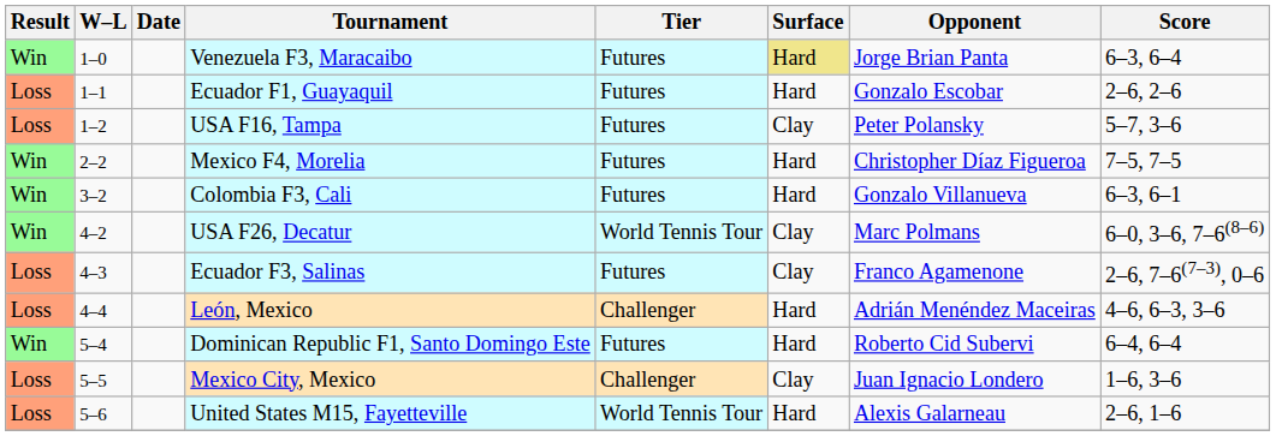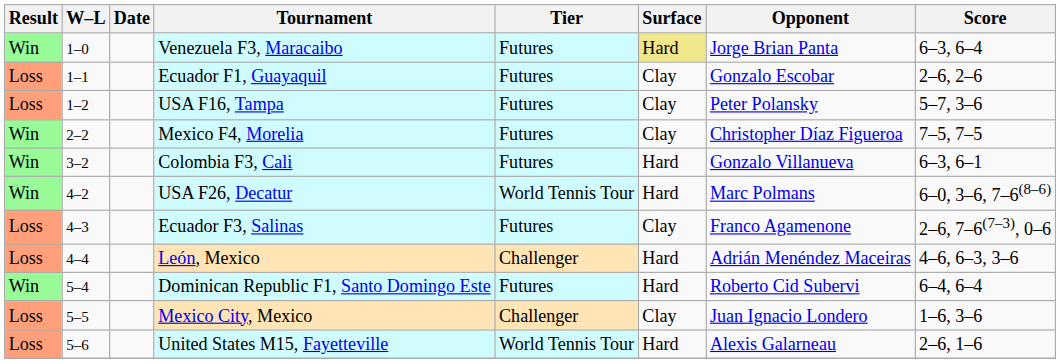Ecuador F1, Guayaquil | Surface: Hard -> Clay
Mexico F4, Morelia | Surface: Hard -> Clay
USA F26, Decatur | Surface: Clay -> Hard
